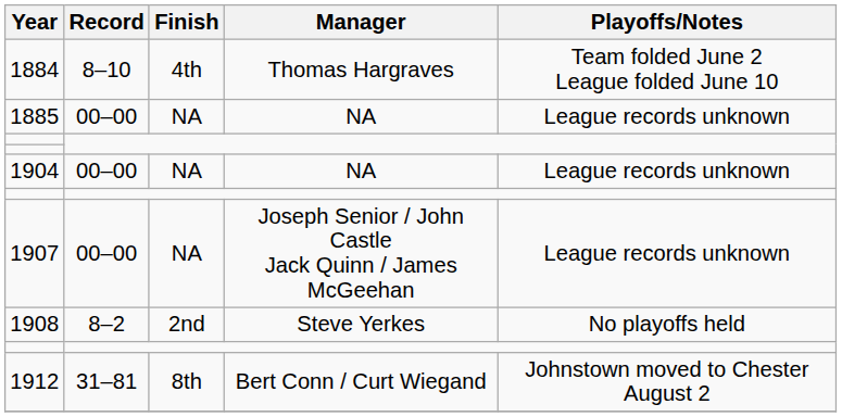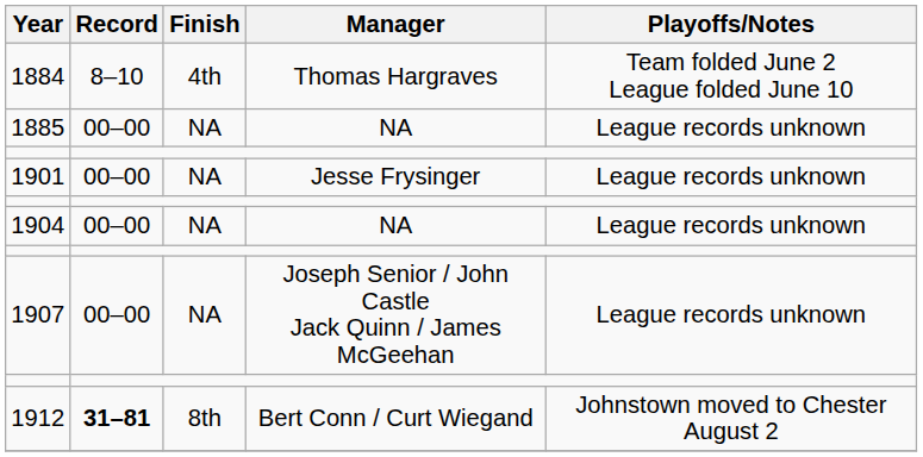+ row: 1901 | 00–00 | NA | Jesse Frysinger | League records unknown
- row: 1908 | 8–2 | 2nd | Steve Yerkes | No playoffs held
1912 | Record: normal -> bold
